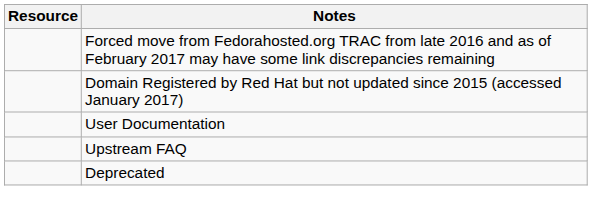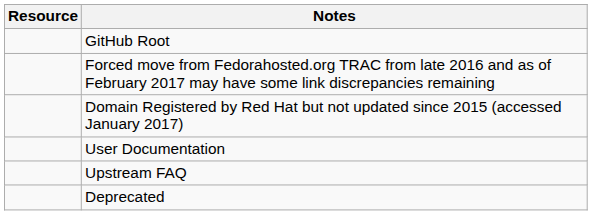+ row: GitHub Root
